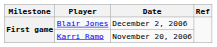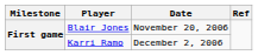Blair Jones | Date: December 2, 2006 -> November 20, 2006
Karri Ramo | Date: November 20, 2006 -> December 2, 2006
